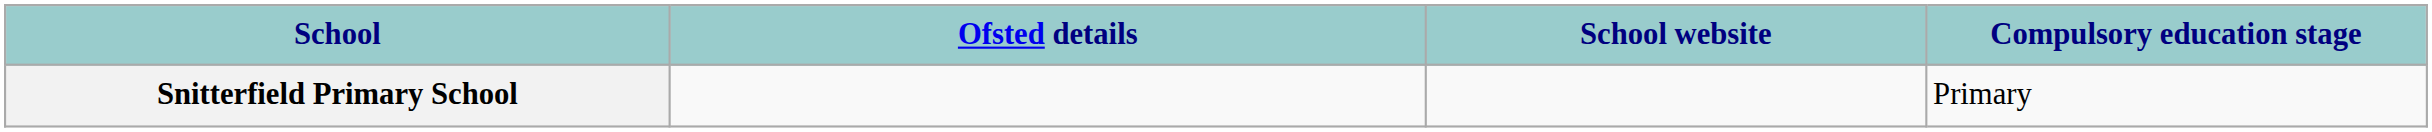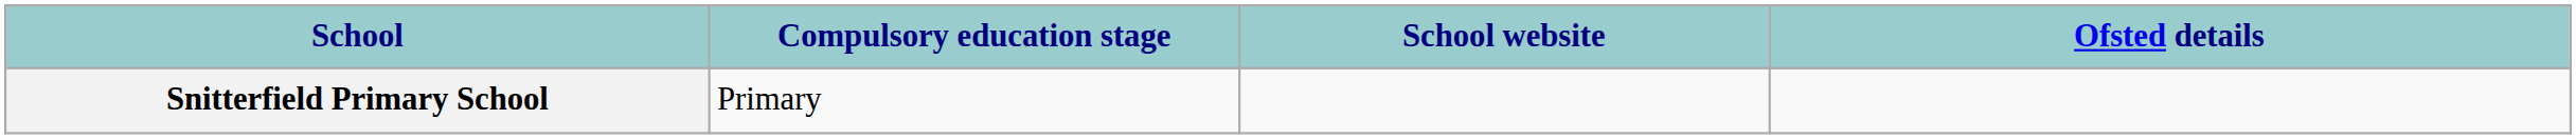columns swapped: Compulsory education stage <-> Ofsted details
